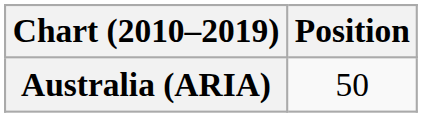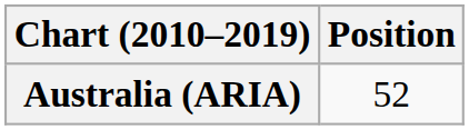Australia (ARIA) | Position: 50 -> 52
